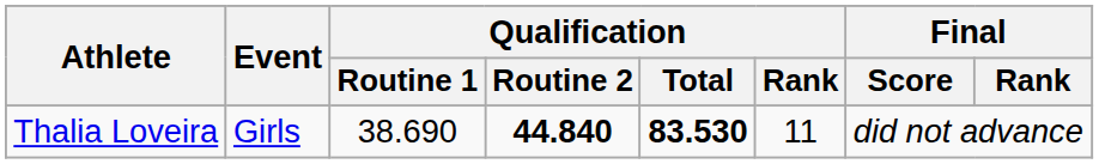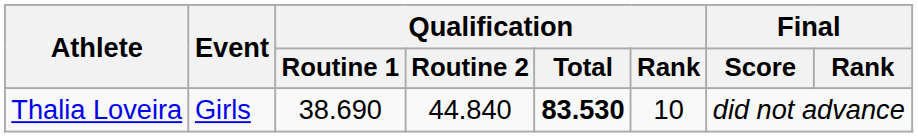Thalia Loveira | Qualification / Routine 2: bold -> normal
Thalia Loveira | Qualification / Rank: 11 -> 10
